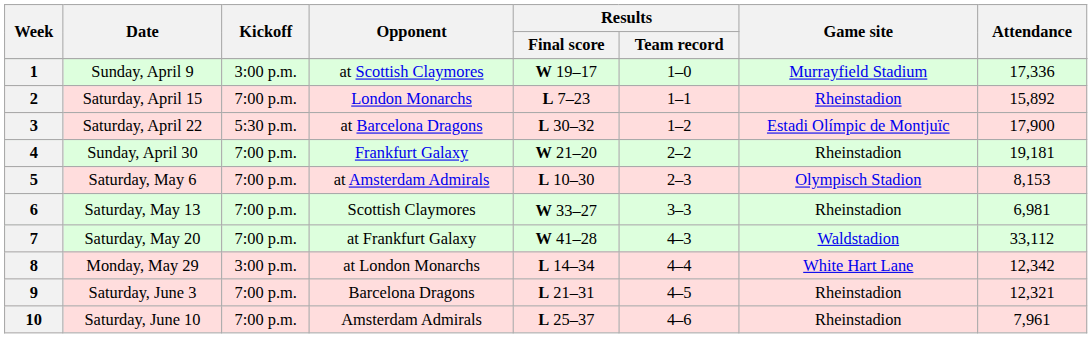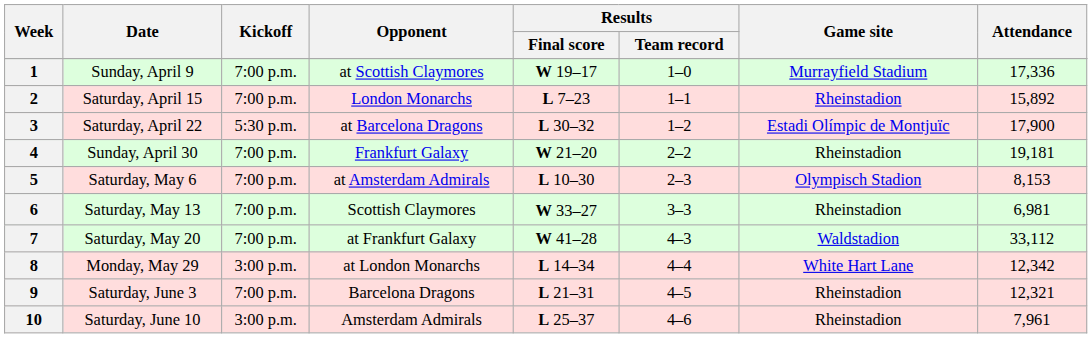1 | Kickoff: 3:00 p.m. -> 7:00 p.m.
10 | Kickoff: 7:00 p.m. -> 3:00 p.m.
